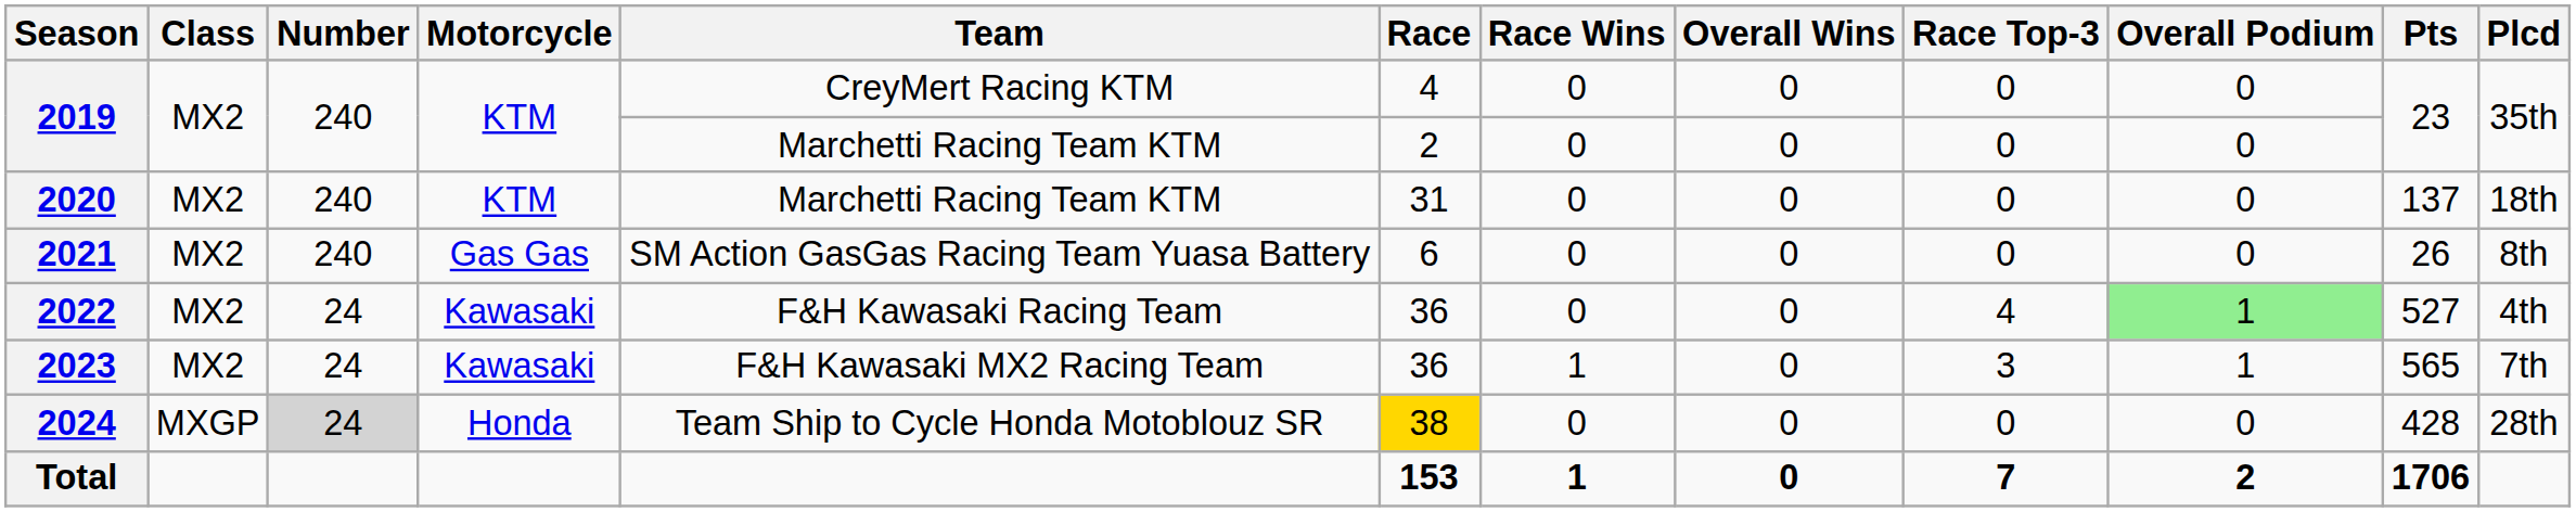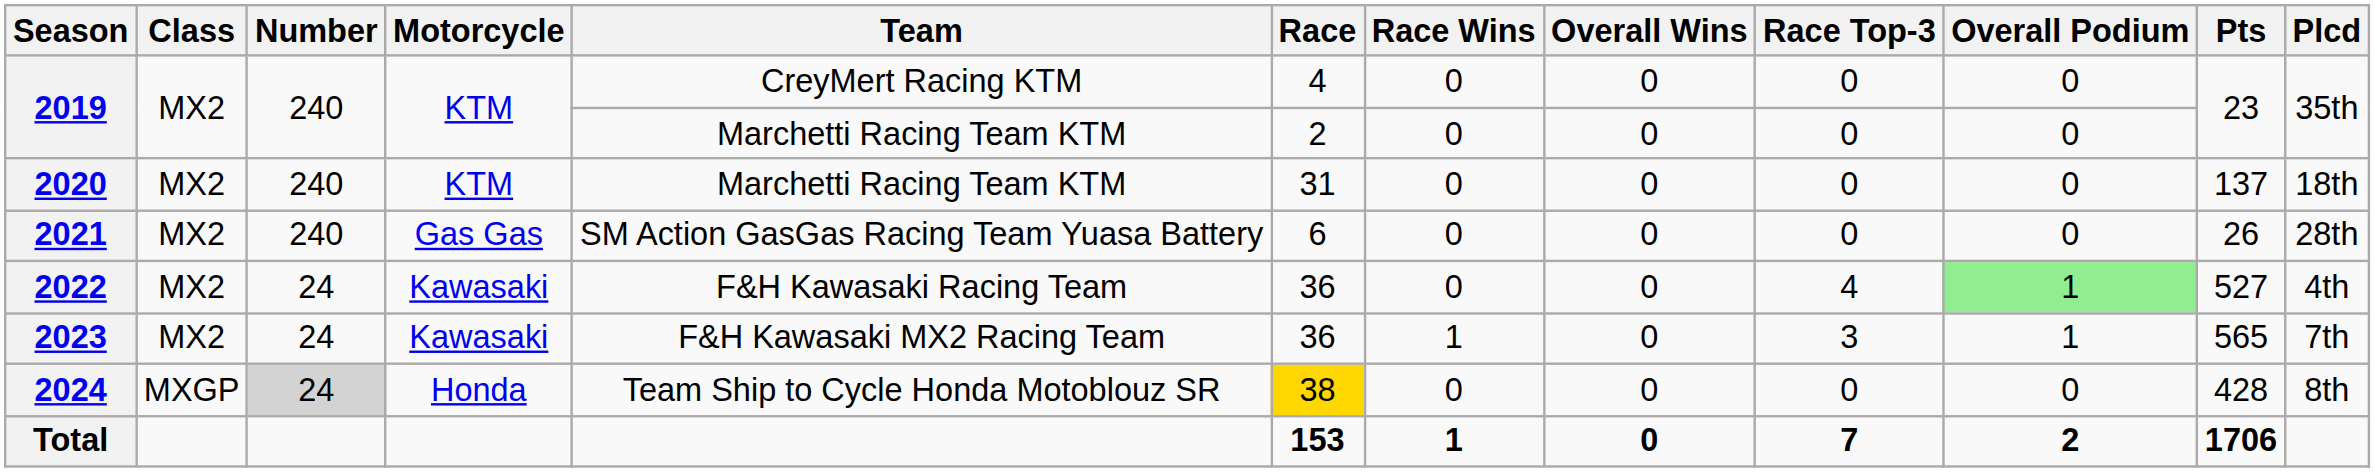2021 | Plcd: 8th -> 28th
2024 | Plcd: 28th -> 8th
